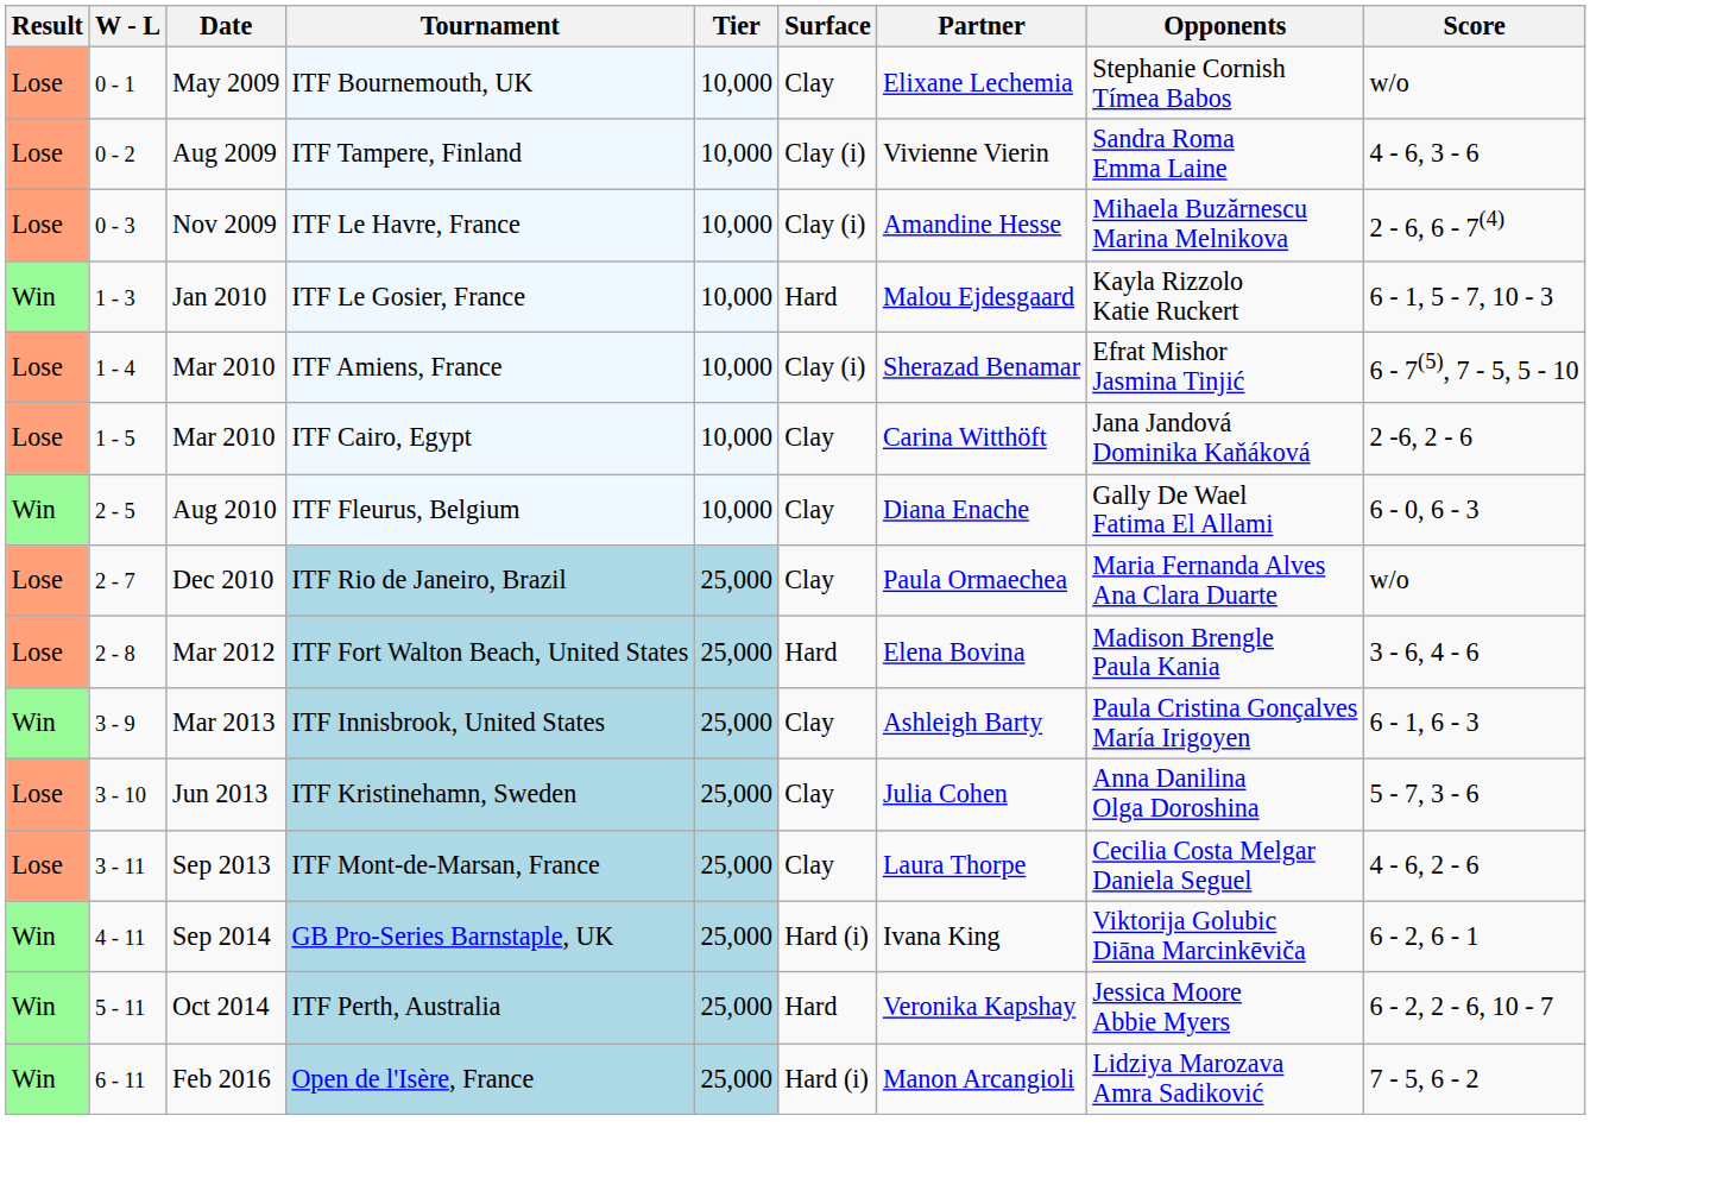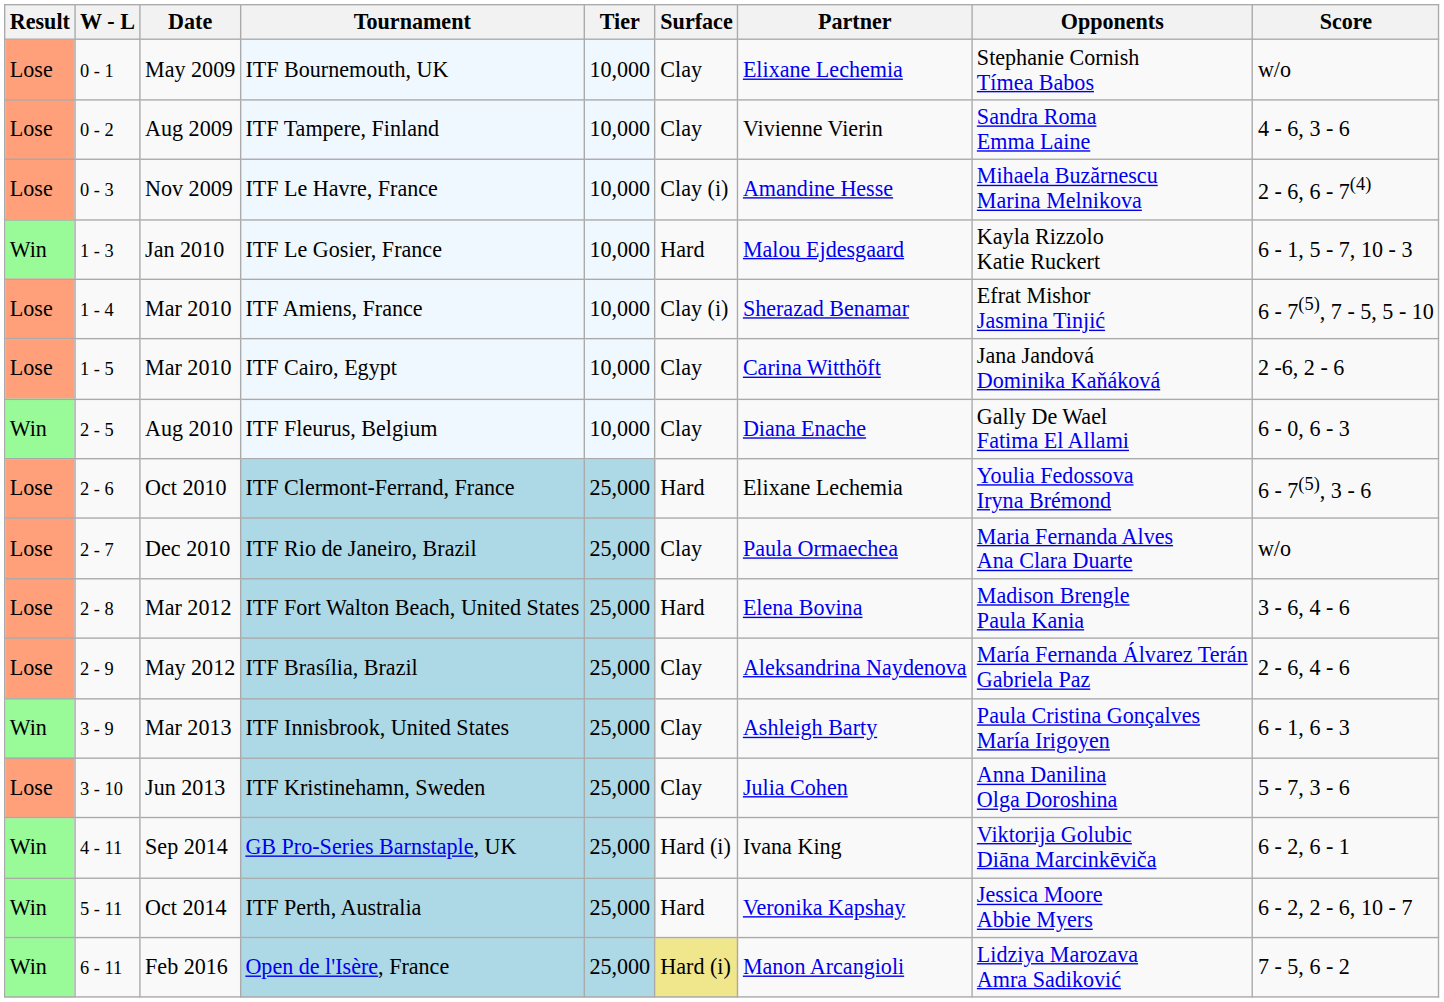ITF Tampere, Finland | Surface: Clay (i) -> Clay
+ row: Lose | 2 - 6 | Oct 2010 | ITF Clermont-Ferrand, France | 25,000 | Hard | Elixane Lechemia | Youlia Fedossova Iryna Brémond | 6 - 7(5), 3 - 6
+ row: Lose | 2 - 9 | May 2012 | ITF Brasília, Brazil | 25,000 | Clay | Aleksandrina Naydenova | María Fernanda Álvarez Terán Gabriela Paz | 2 - 6, 4 - 6
- row: Lose | 3 - 11 | Sep 2013 | ITF Mont-de-Marsan, France | 25,000 | Clay | Laura Thorpe | Cecilia Costa Melgar Daniela Seguel | 4 - 6, 2 - 6
Open de l'Isère, France | Surface: no background -> khaki background
